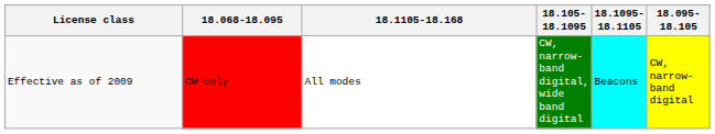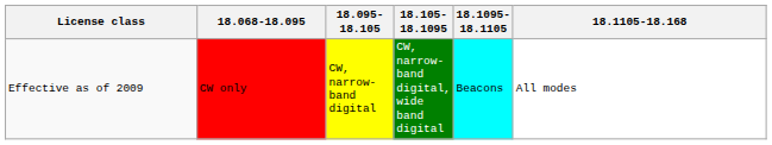columns swapped: 18.095-18.105 <-> 18.1105-18.168
